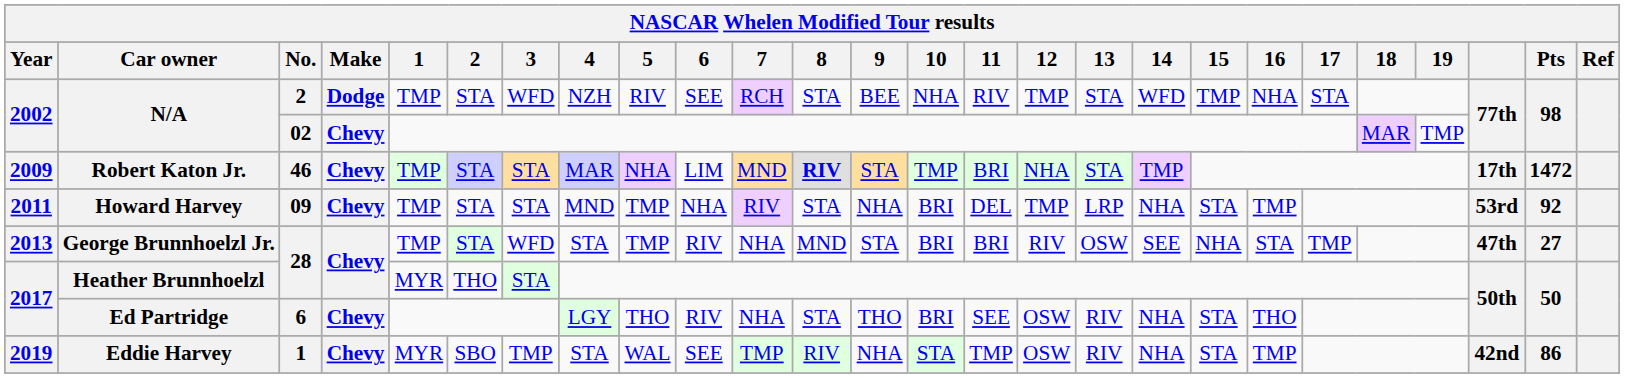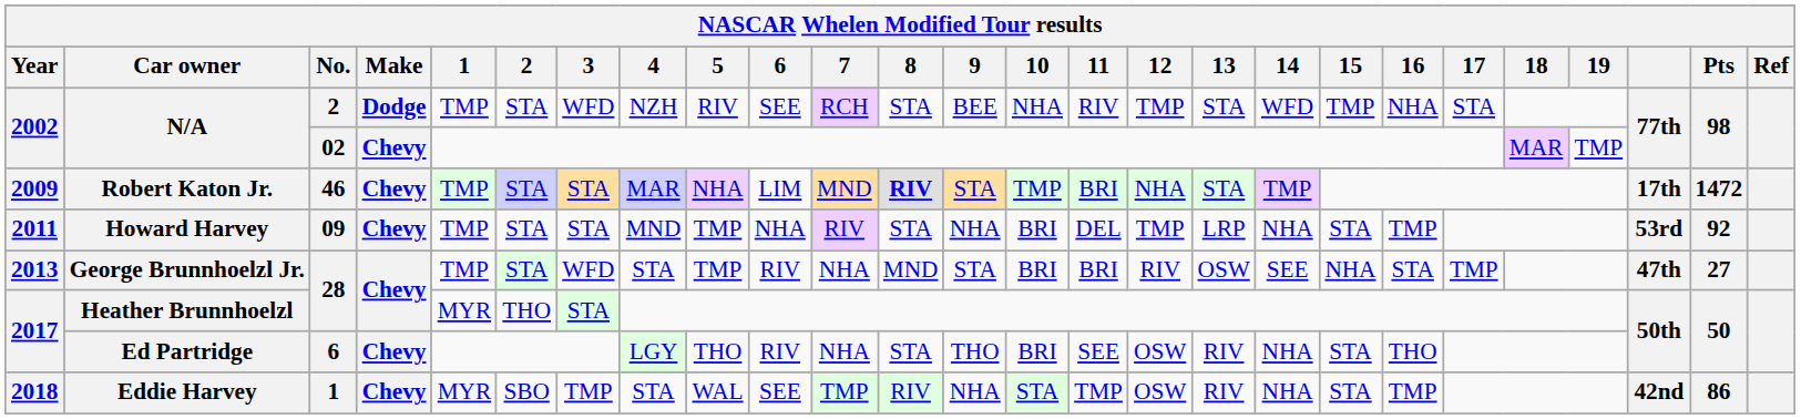Eddie Harvey | Year: 2019 -> 2018
